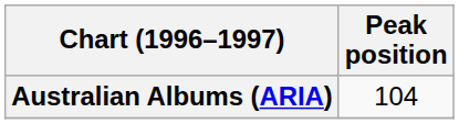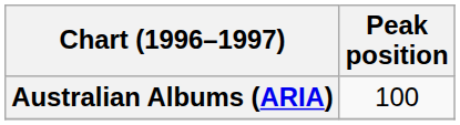Australian Albums (ARIA) | Peak position: 104 -> 100
